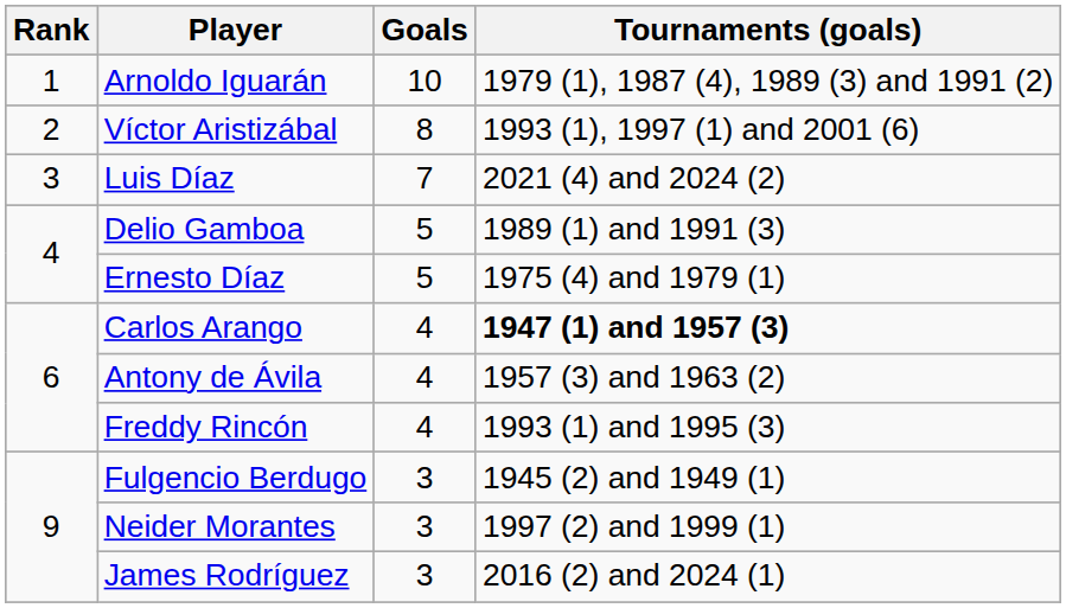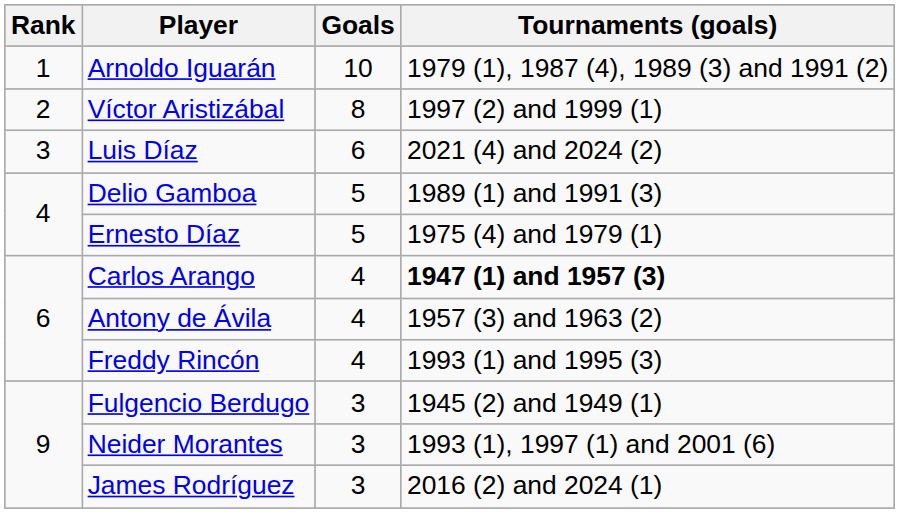Víctor Aristizábal | Tournaments (goals): 1993 (1), 1997 (1) and 2001 (6) -> 1997 (2) and 1999 (1)
Luis Díaz | Goals: 7 -> 6
Neider Morantes | Tournaments (goals): 1997 (2) and 1999 (1) -> 1993 (1), 1997 (1) and 2001 (6)
